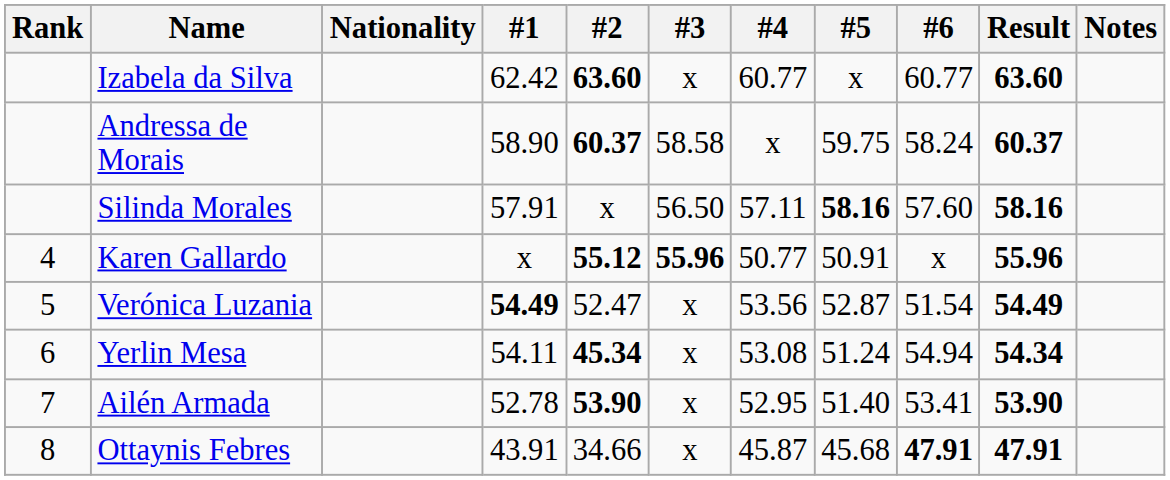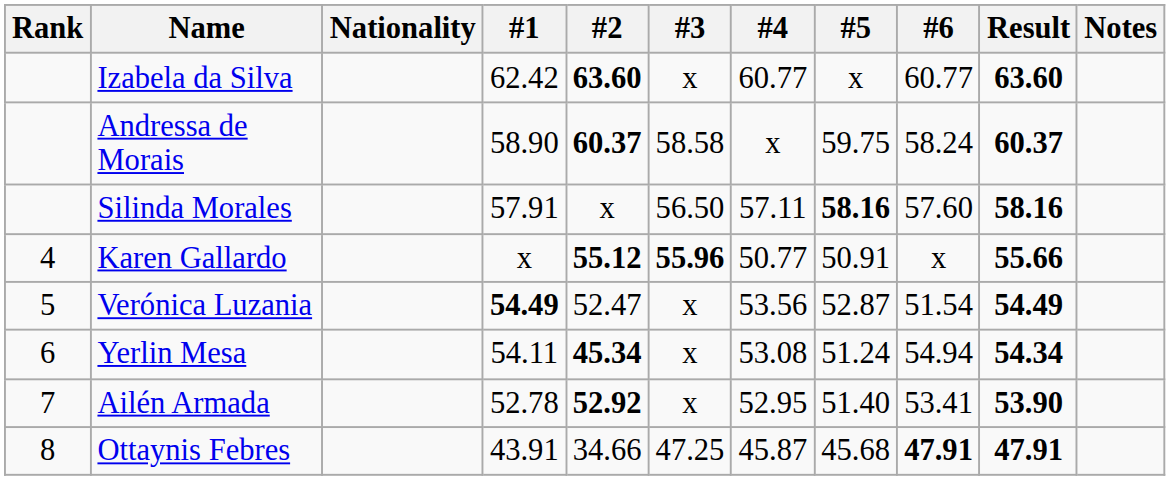Karen Gallardo | Result: 55.96 -> 55.66
Ailén Armada | #2: 53.90 -> 52.92
Ottaynis Febres | #3: x -> 47.25
